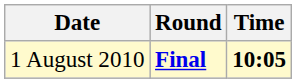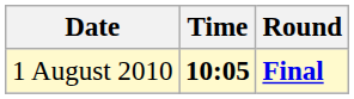columns swapped: Time <-> Round
